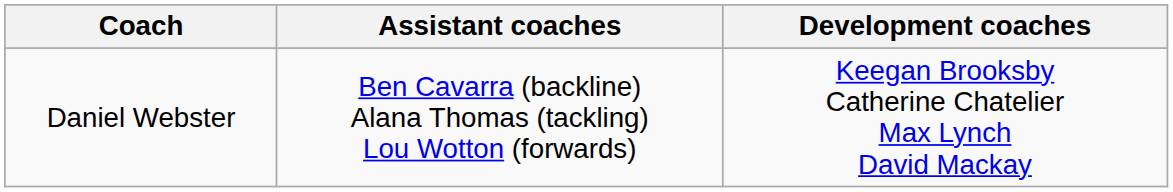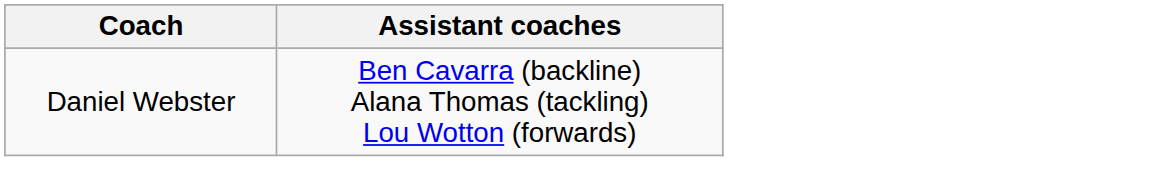- column: Development coaches | Keegan Brooksby Catherine Chatelier Max Lynch David Mackay
